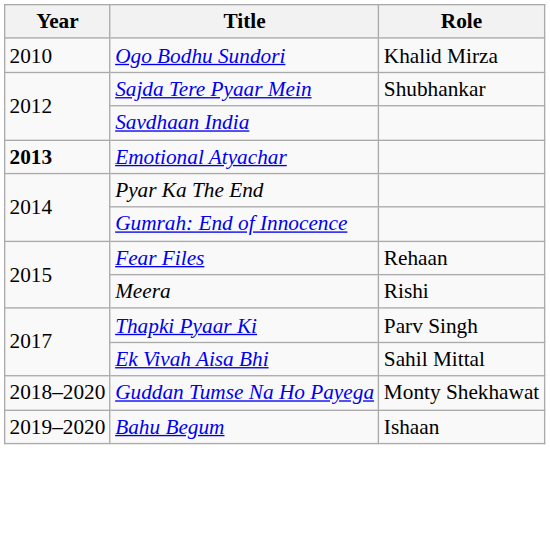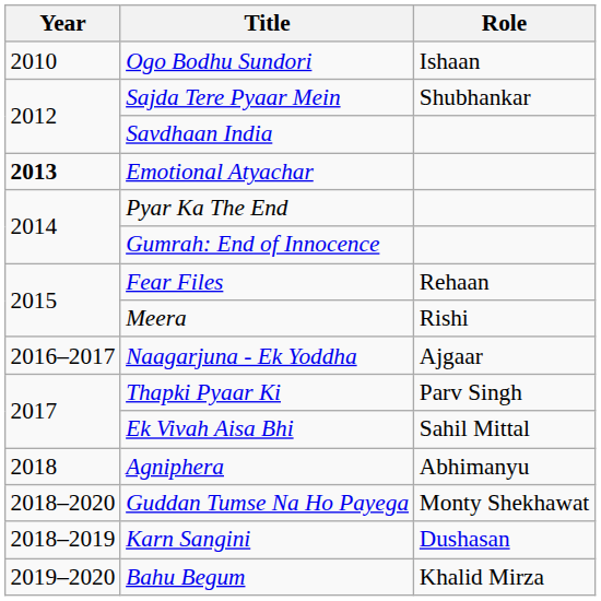Ogo Bodhu Sundori | Role: Khalid Mirza -> Ishaan
+ row: 2016–2017 | Naagarjuna - Ek Yoddha | Ajgaar
+ row: 2018 | Agniphera | Abhimanyu
+ row: 2018–2019 | Karn Sangini | Dushasan
Bahu Begum | Role: Ishaan -> Khalid Mirza
